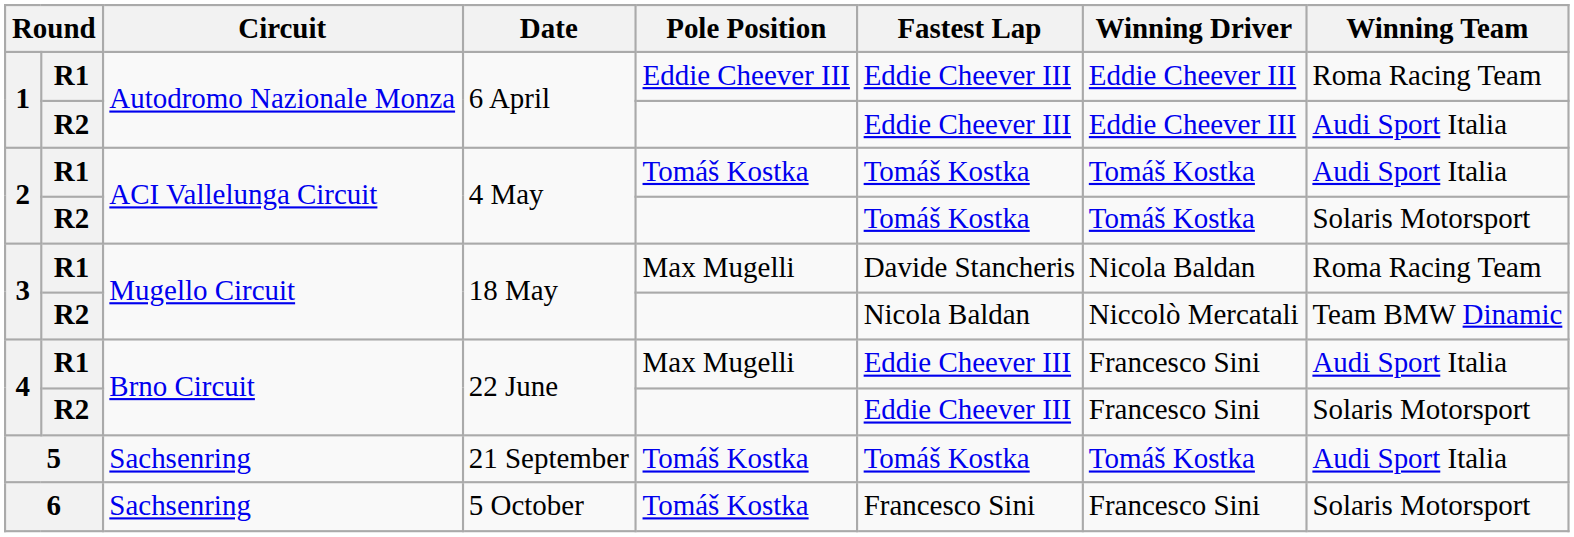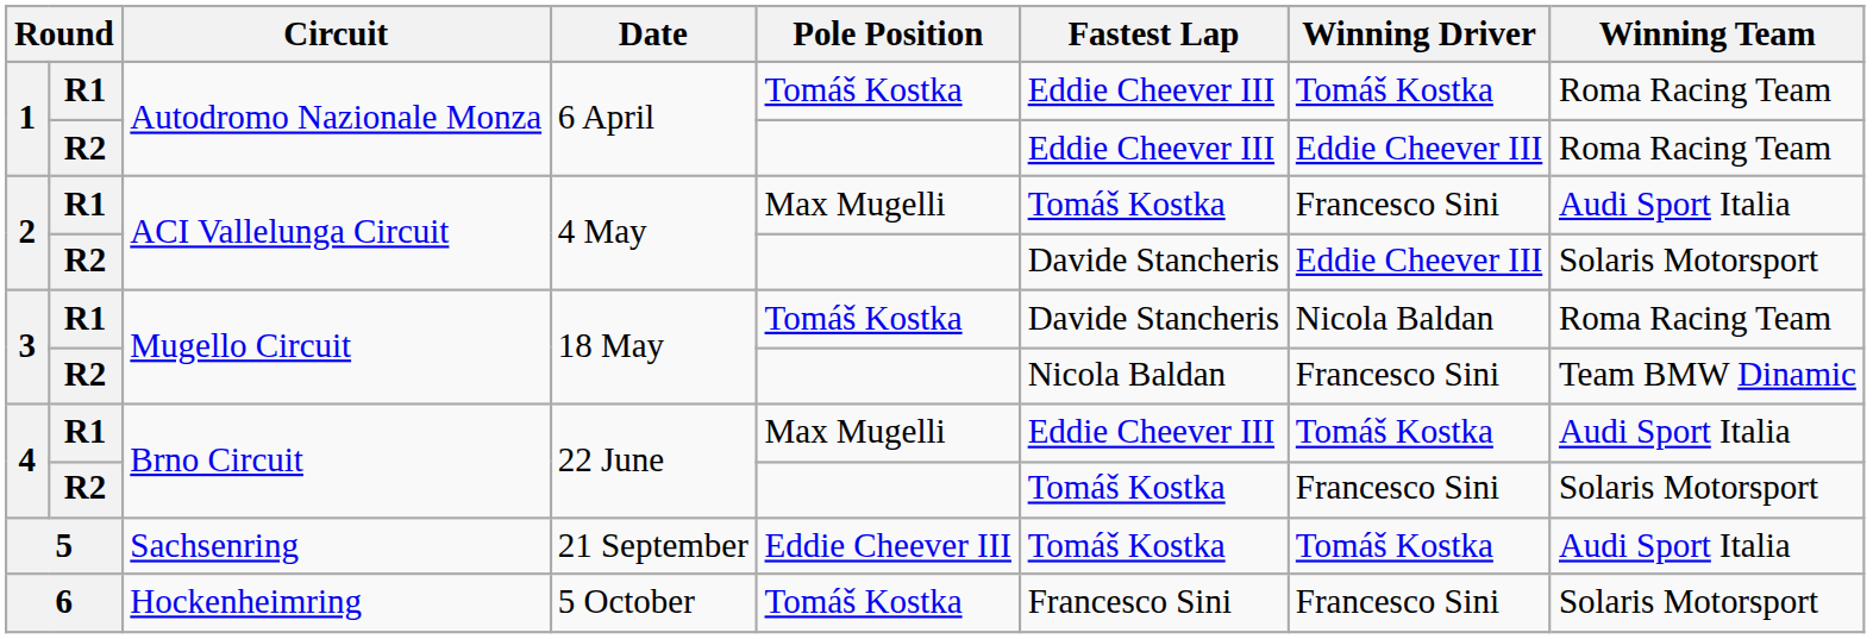1 / R1 | Pole Position: Eddie Cheever III -> Tomáš Kostka
1 / R1 | Winning Driver: Eddie Cheever III -> Tomáš Kostka
1 / R2 | Winning Team: Audi Sport Italia -> Roma Racing Team
2 / R1 | Pole Position: Tomáš Kostka -> Max Mugelli
2 / R1 | Winning Driver: Tomáš Kostka -> Francesco Sini
2 / R2 | Fastest Lap: Tomáš Kostka -> Davide Stancheris
2 / R2 | Winning Driver: Tomáš Kostka -> Eddie Cheever III
3 / R1 | Pole Position: Max Mugelli -> Tomáš Kostka
3 / R2 | Winning Driver: Niccolò Mercatali -> Francesco Sini
4 / R1 | Winning Driver: Francesco Sini -> Tomáš Kostka
4 / R2 | Fastest Lap: Eddie Cheever III -> Tomáš Kostka
5 | Pole Position: Tomáš Kostka -> Eddie Cheever III
6 | Circuit: Sachsenring -> Hockenheimring
